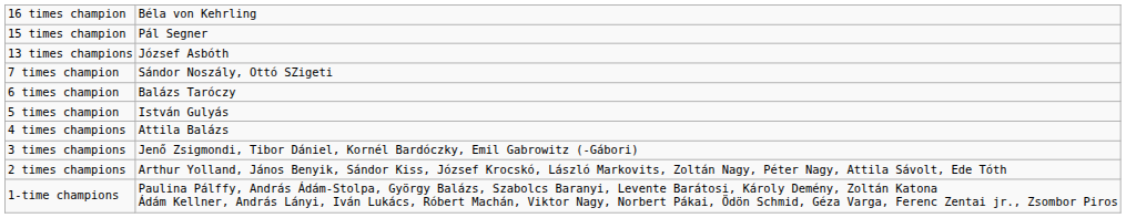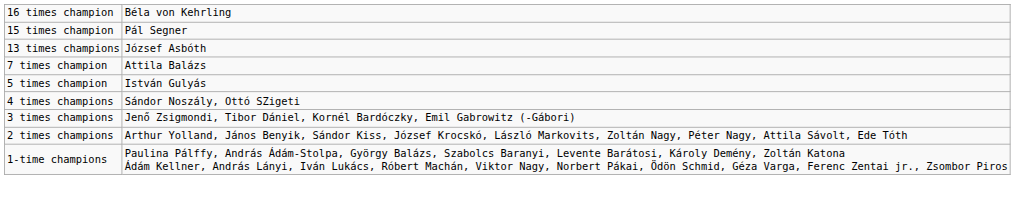7 times champion | column 2: Sándor Noszály, Ottó SZigeti -> Attila Balázs
- row: 6 times champion | Balázs Taróczy
4 times champions | column 2: Attila Balázs -> Sándor Noszály, Ottó SZigeti
